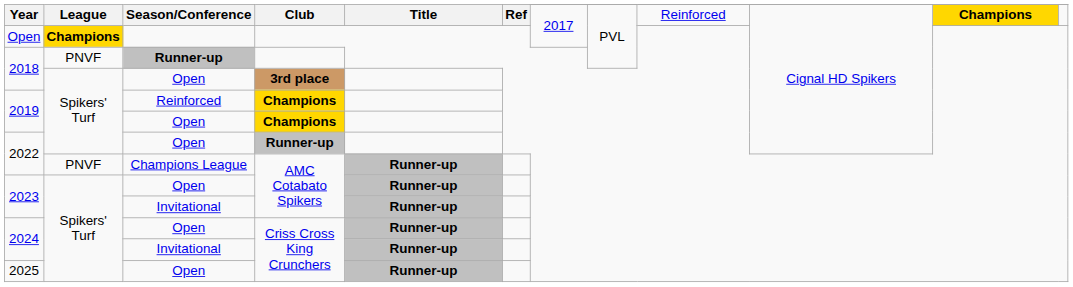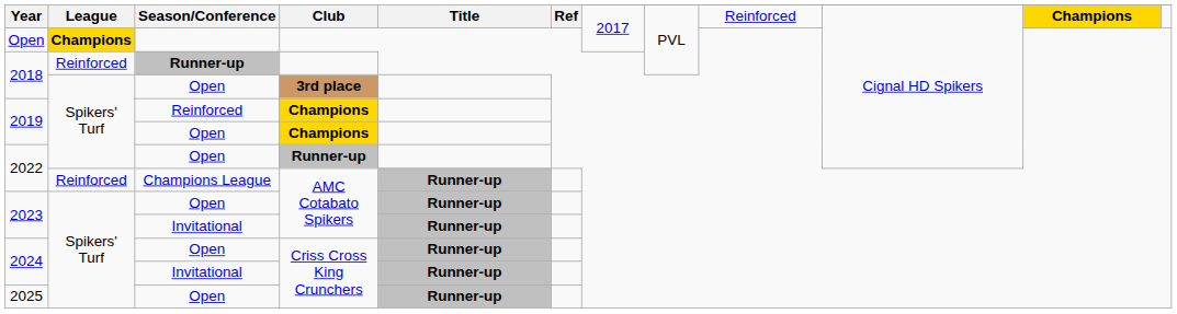2018 / Runner-up | League: PNVF -> Reinforced
2022 / Champions League | League: PNVF -> Reinforced
